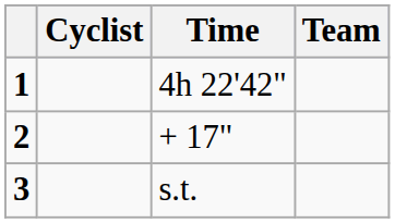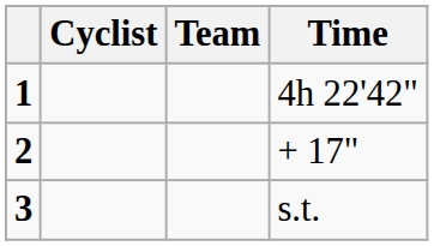columns swapped: Team <-> Time
